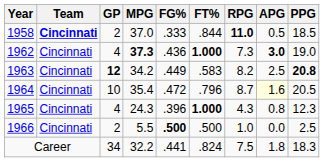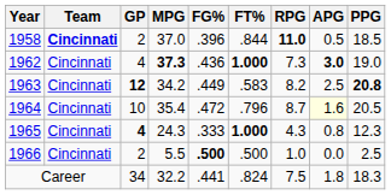1958 | FG%: .333 -> .396
1965 | GP: normal -> bold
1965 | FG%: .396 -> .333
